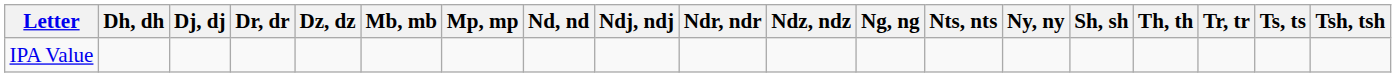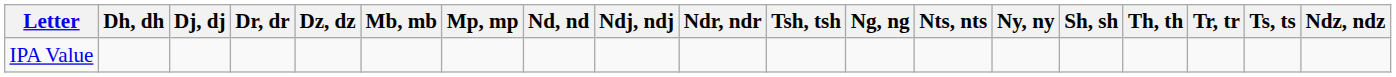columns swapped: Ndz, ndz <-> Tsh, tsh
